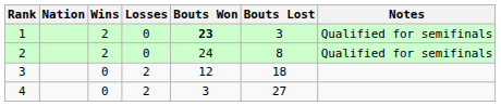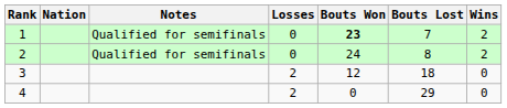columns swapped: Wins <-> Notes
1 | Bouts Lost: 3 -> 7
4 | Bouts Won: 3 -> 0
4 | Bouts Lost: 27 -> 29
